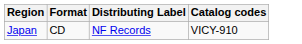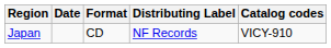+ column: Date
